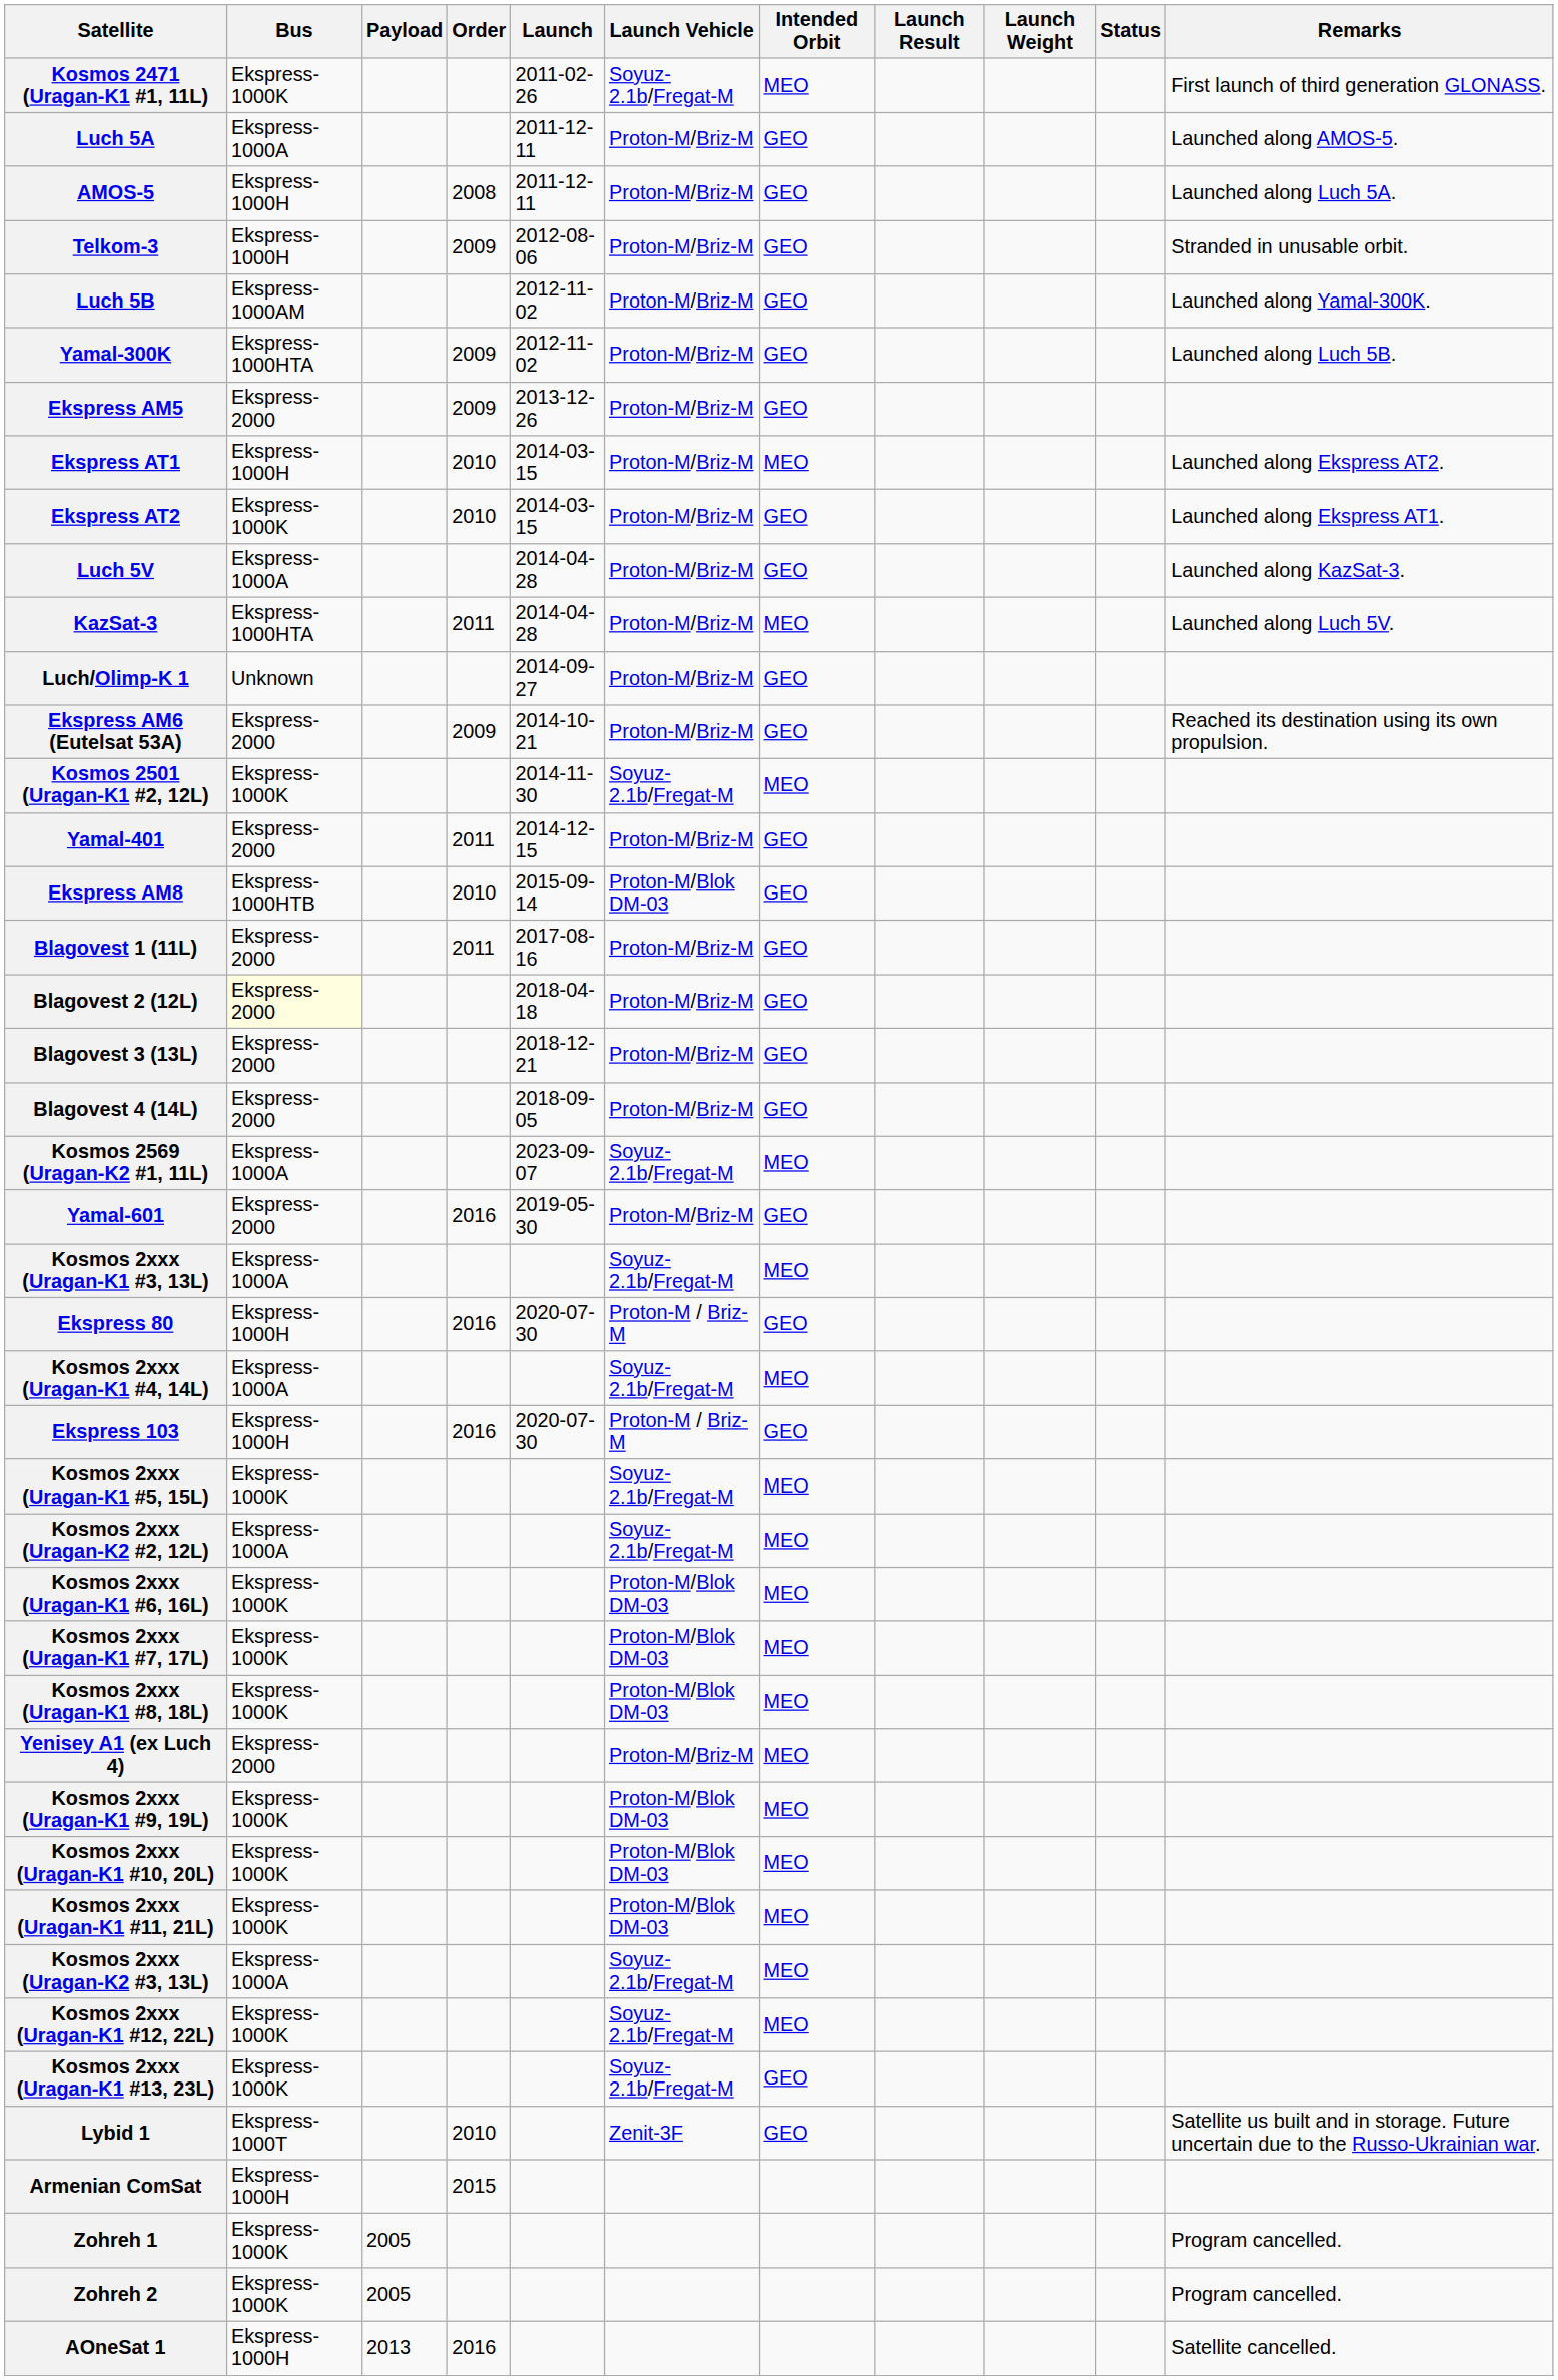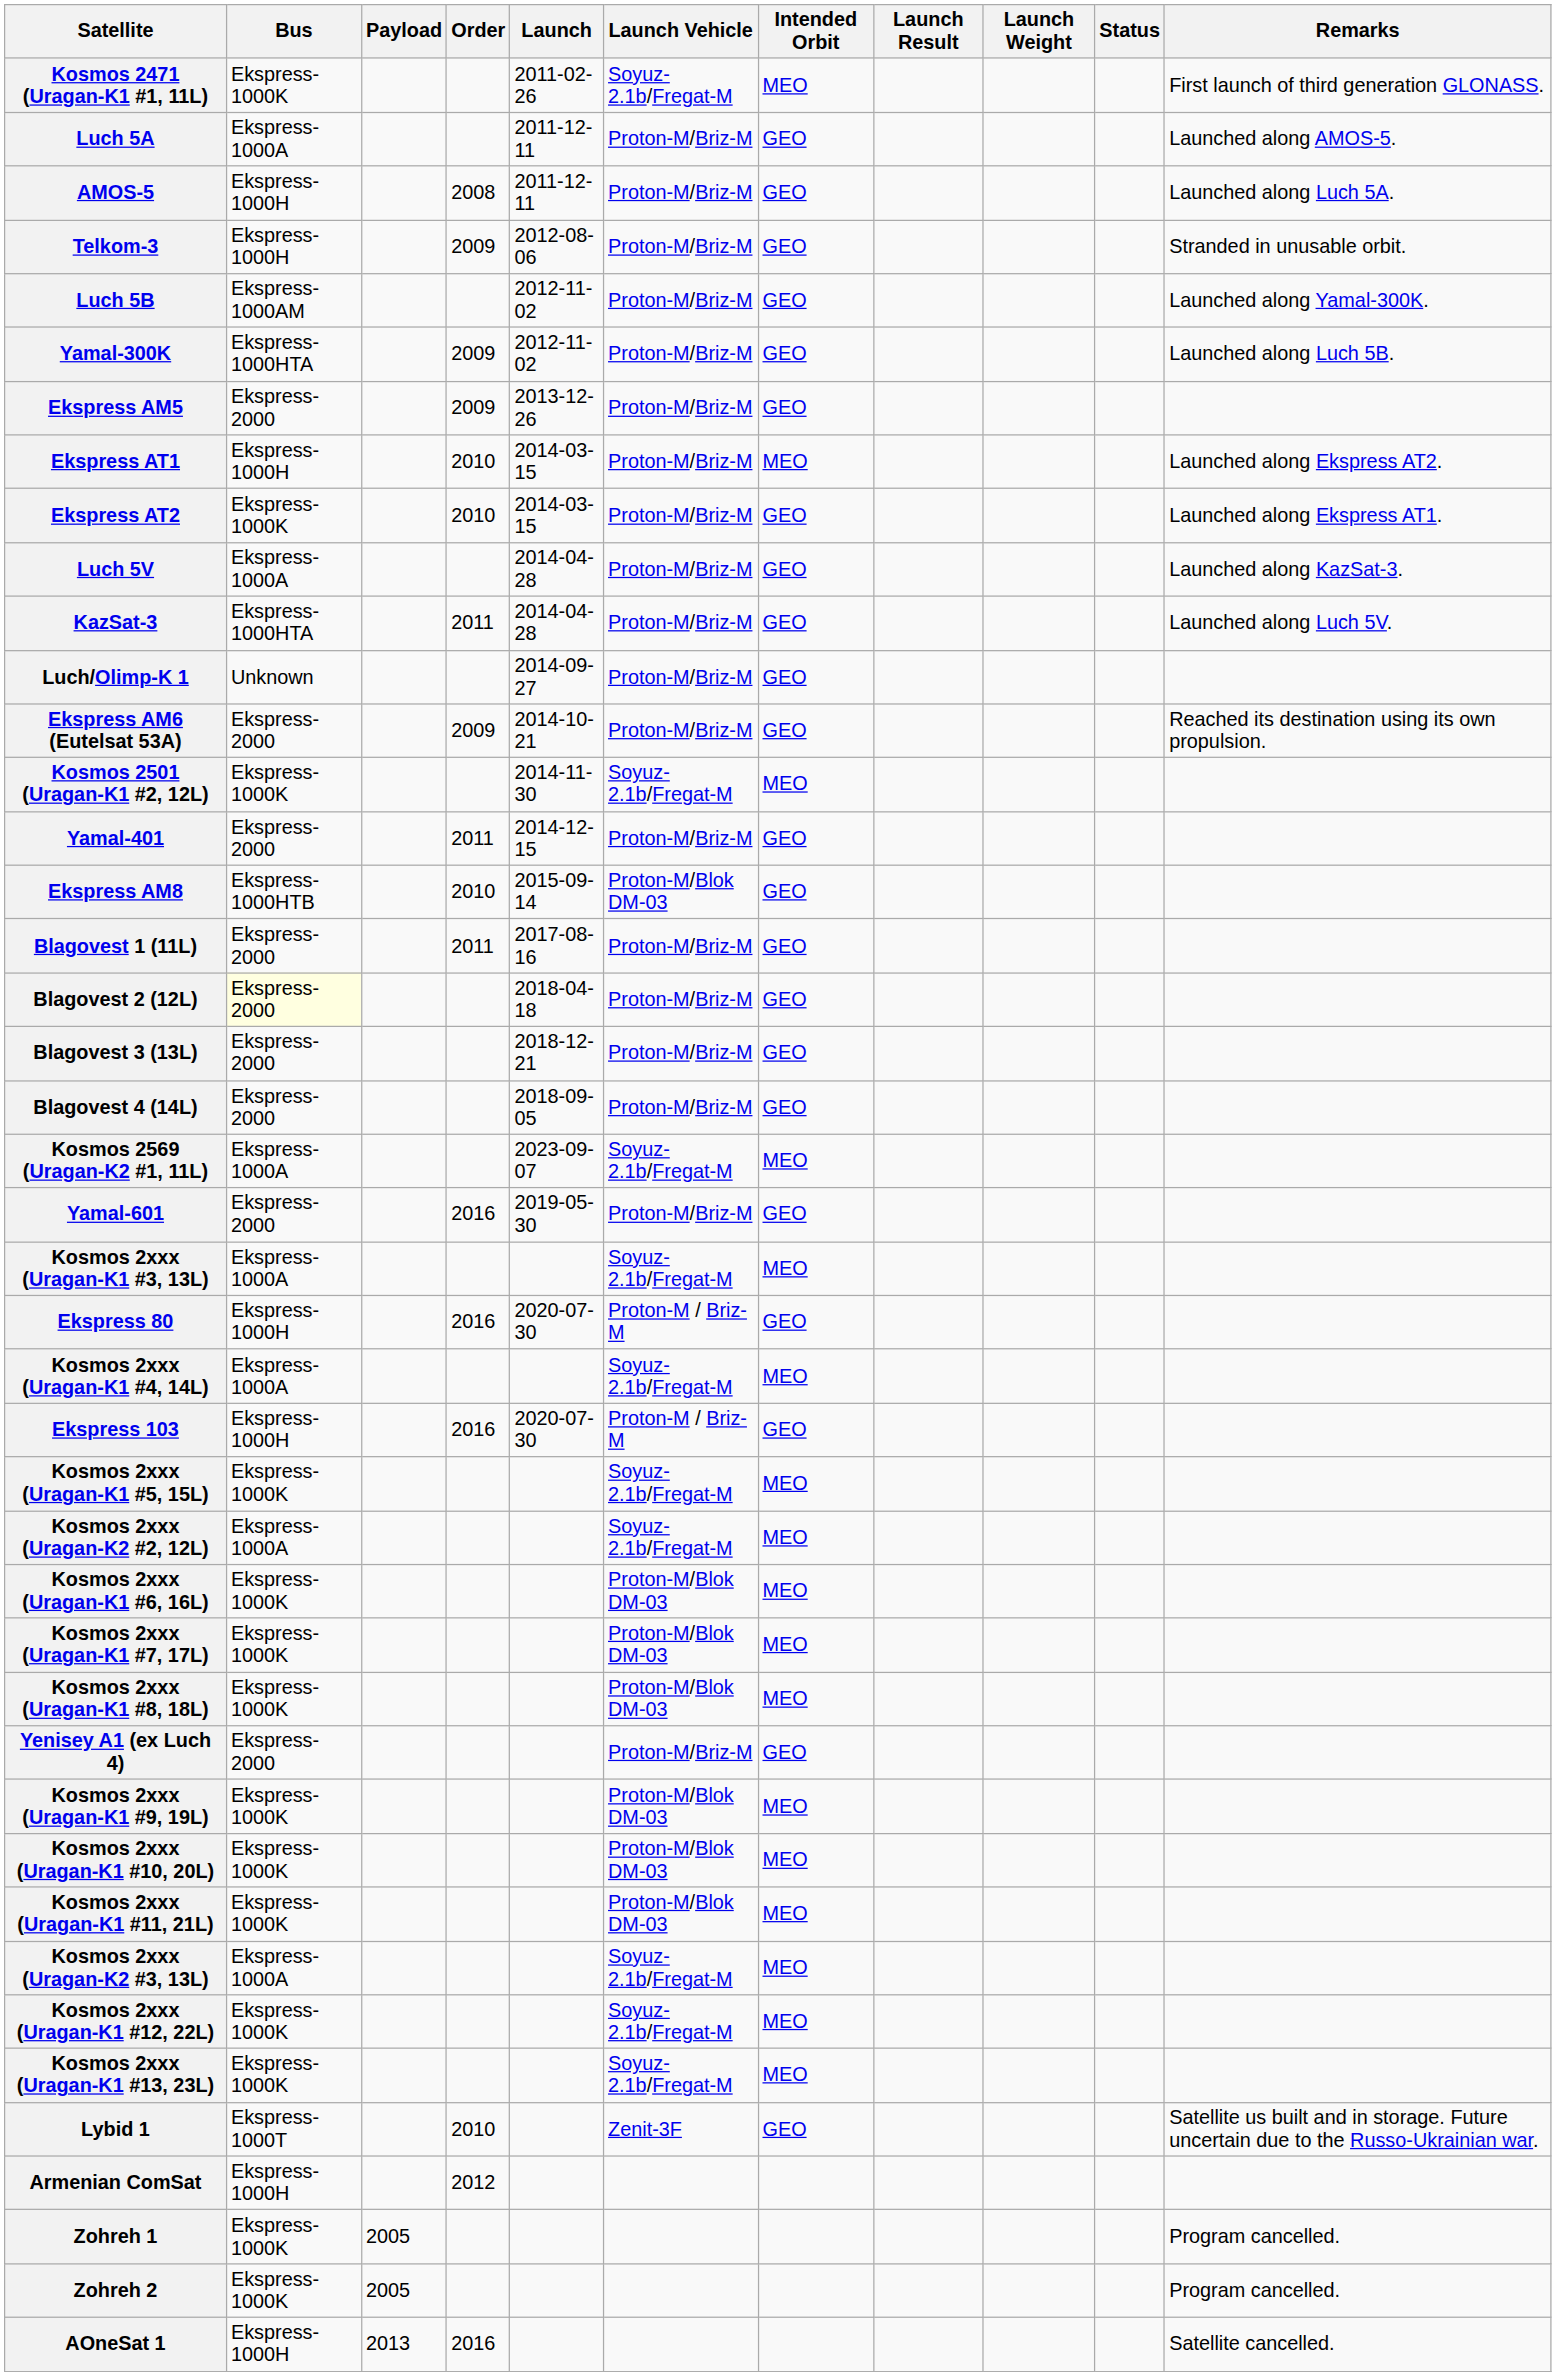KazSat-3 | Intended Orbit: MEO -> GEO
Yenisey A1 (ex Luch 4) | Intended Orbit: MEO -> GEO
Kosmos 2xxx (Uragan-K1 #13, 23L) | Intended Orbit: GEO -> MEO
Armenian ComSat | Order: 2015 -> 2012
